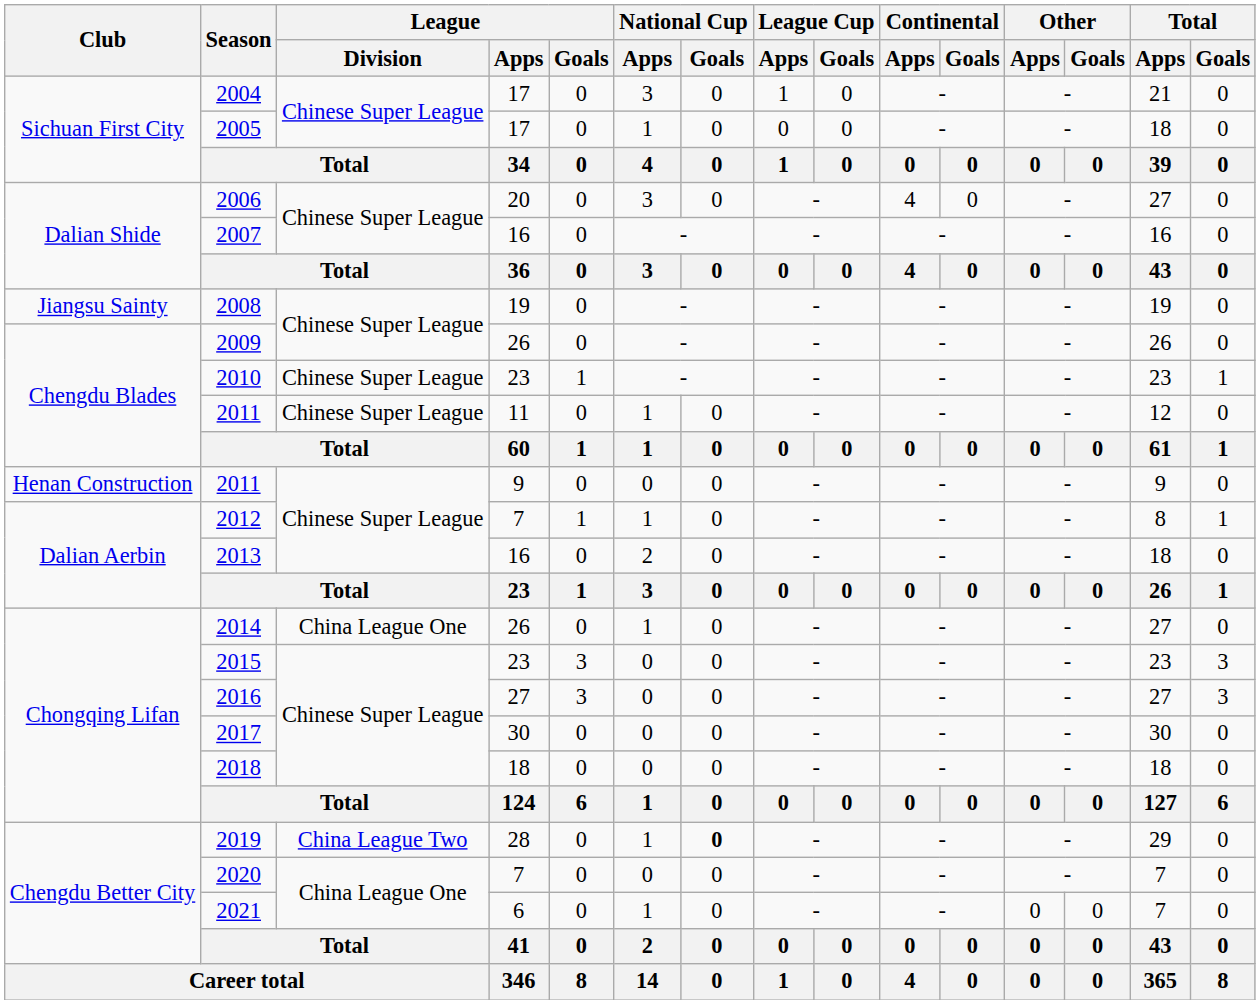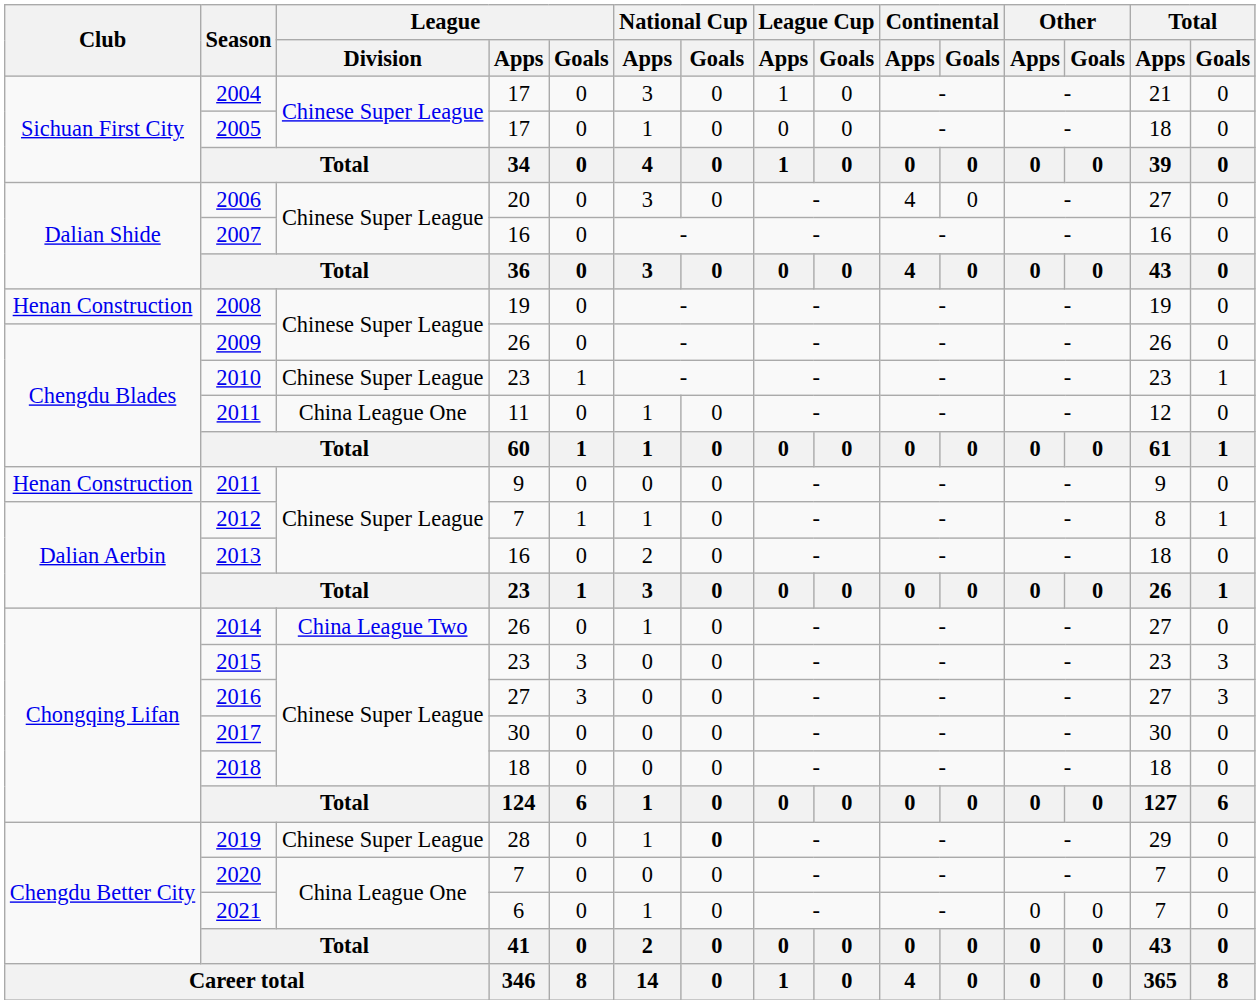2008 | Club: Jiangsu Sainty -> Henan Construction
2011 / 11 | League / Division: Chinese Super League -> China League One
2014 | League / Division: China League One -> China League Two
2019 | League / Division: China League Two -> Chinese Super League
